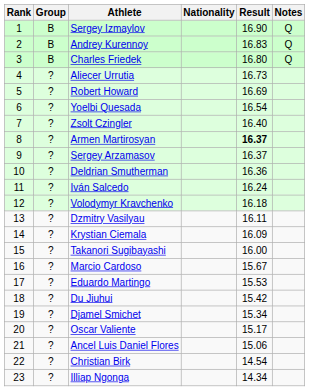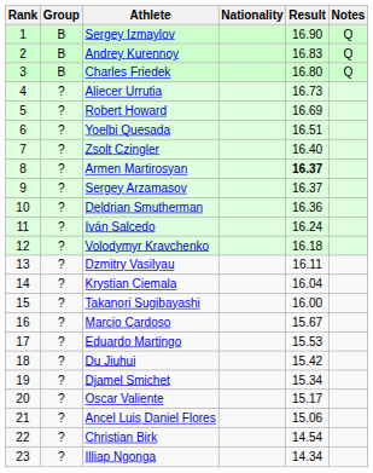Yoelbi Quesada | Result: 16.54 -> 16.51
Krystian Ciemala | Result: 16.09 -> 16.04
